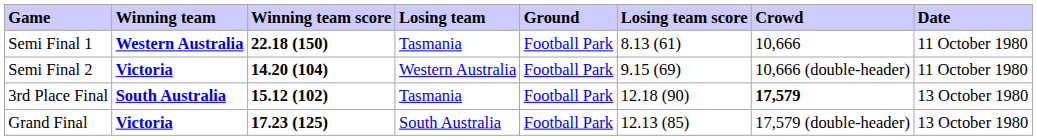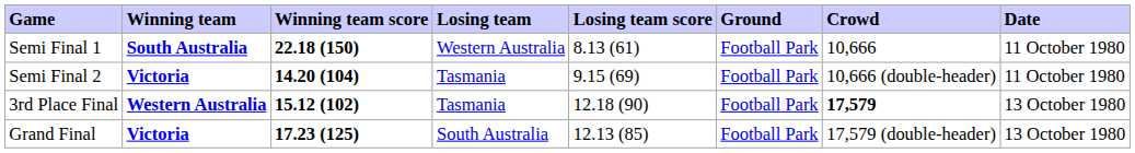columns swapped: Losing team score <-> Ground
Semi Final 1 | Winning team: Western Australia -> South Australia
Semi Final 1 | Losing team: Tasmania -> Western Australia
Semi Final 2 | Losing team: Western Australia -> Tasmania
3rd Place Final | Winning team: South Australia -> Western Australia
